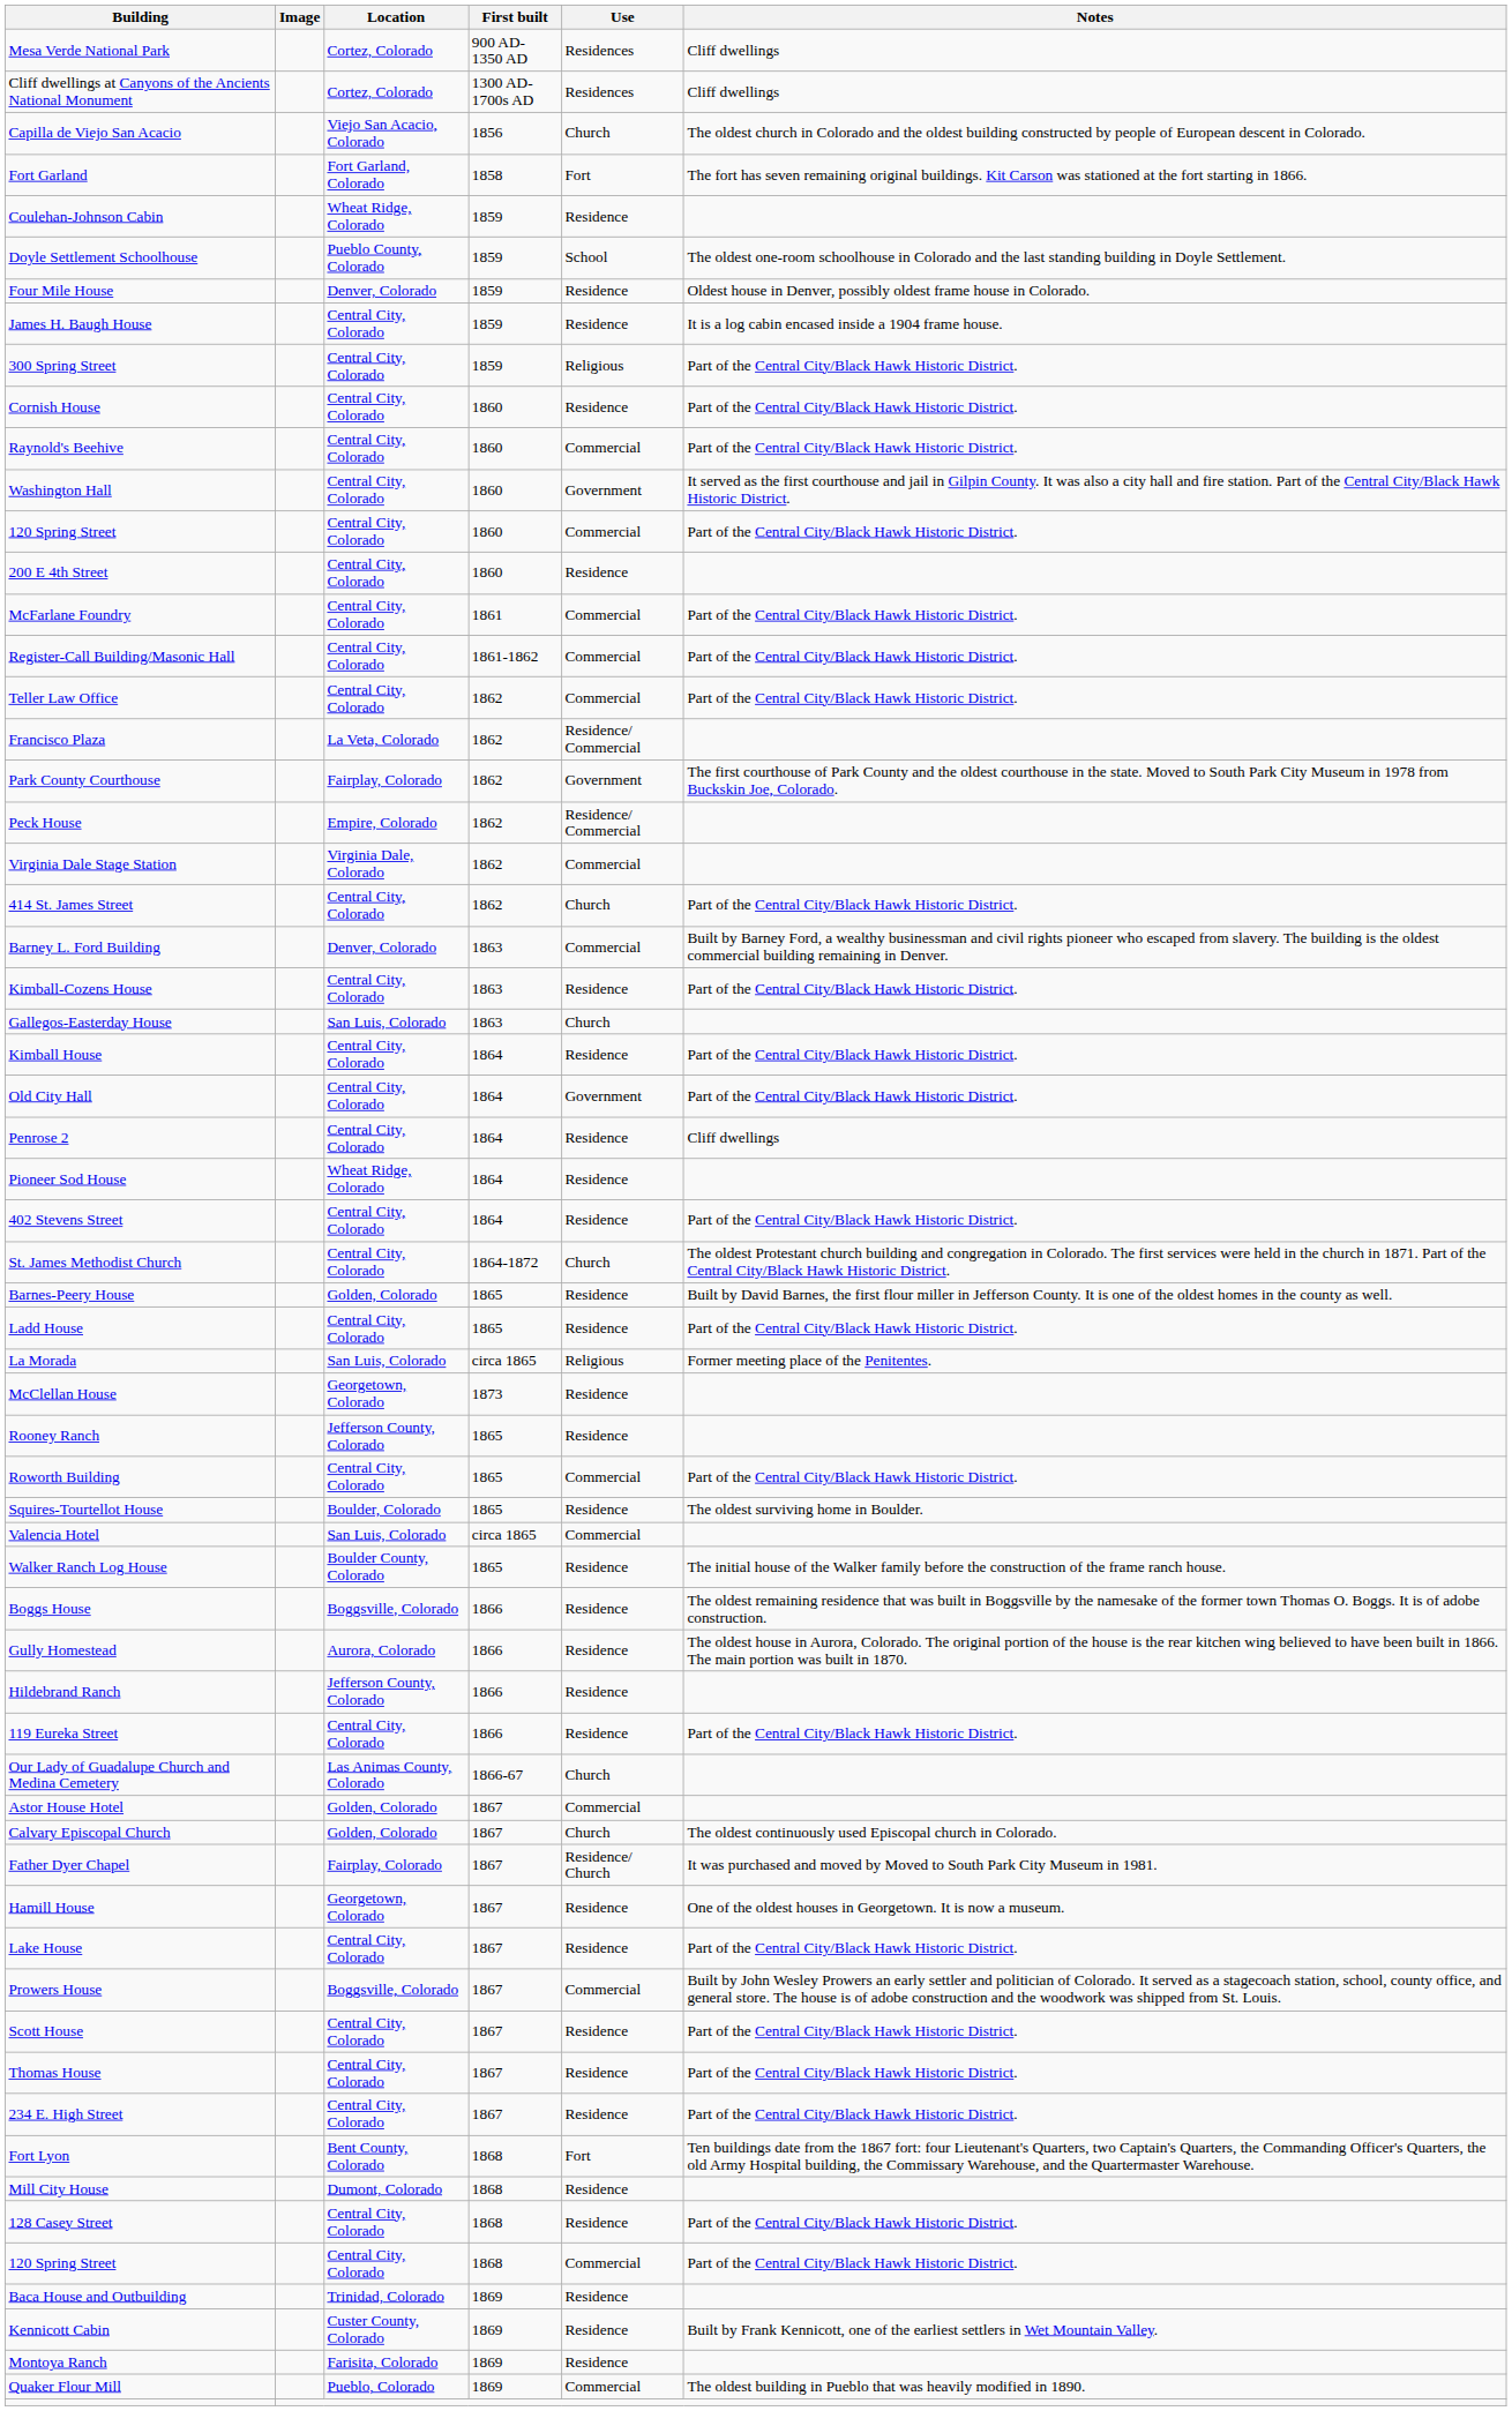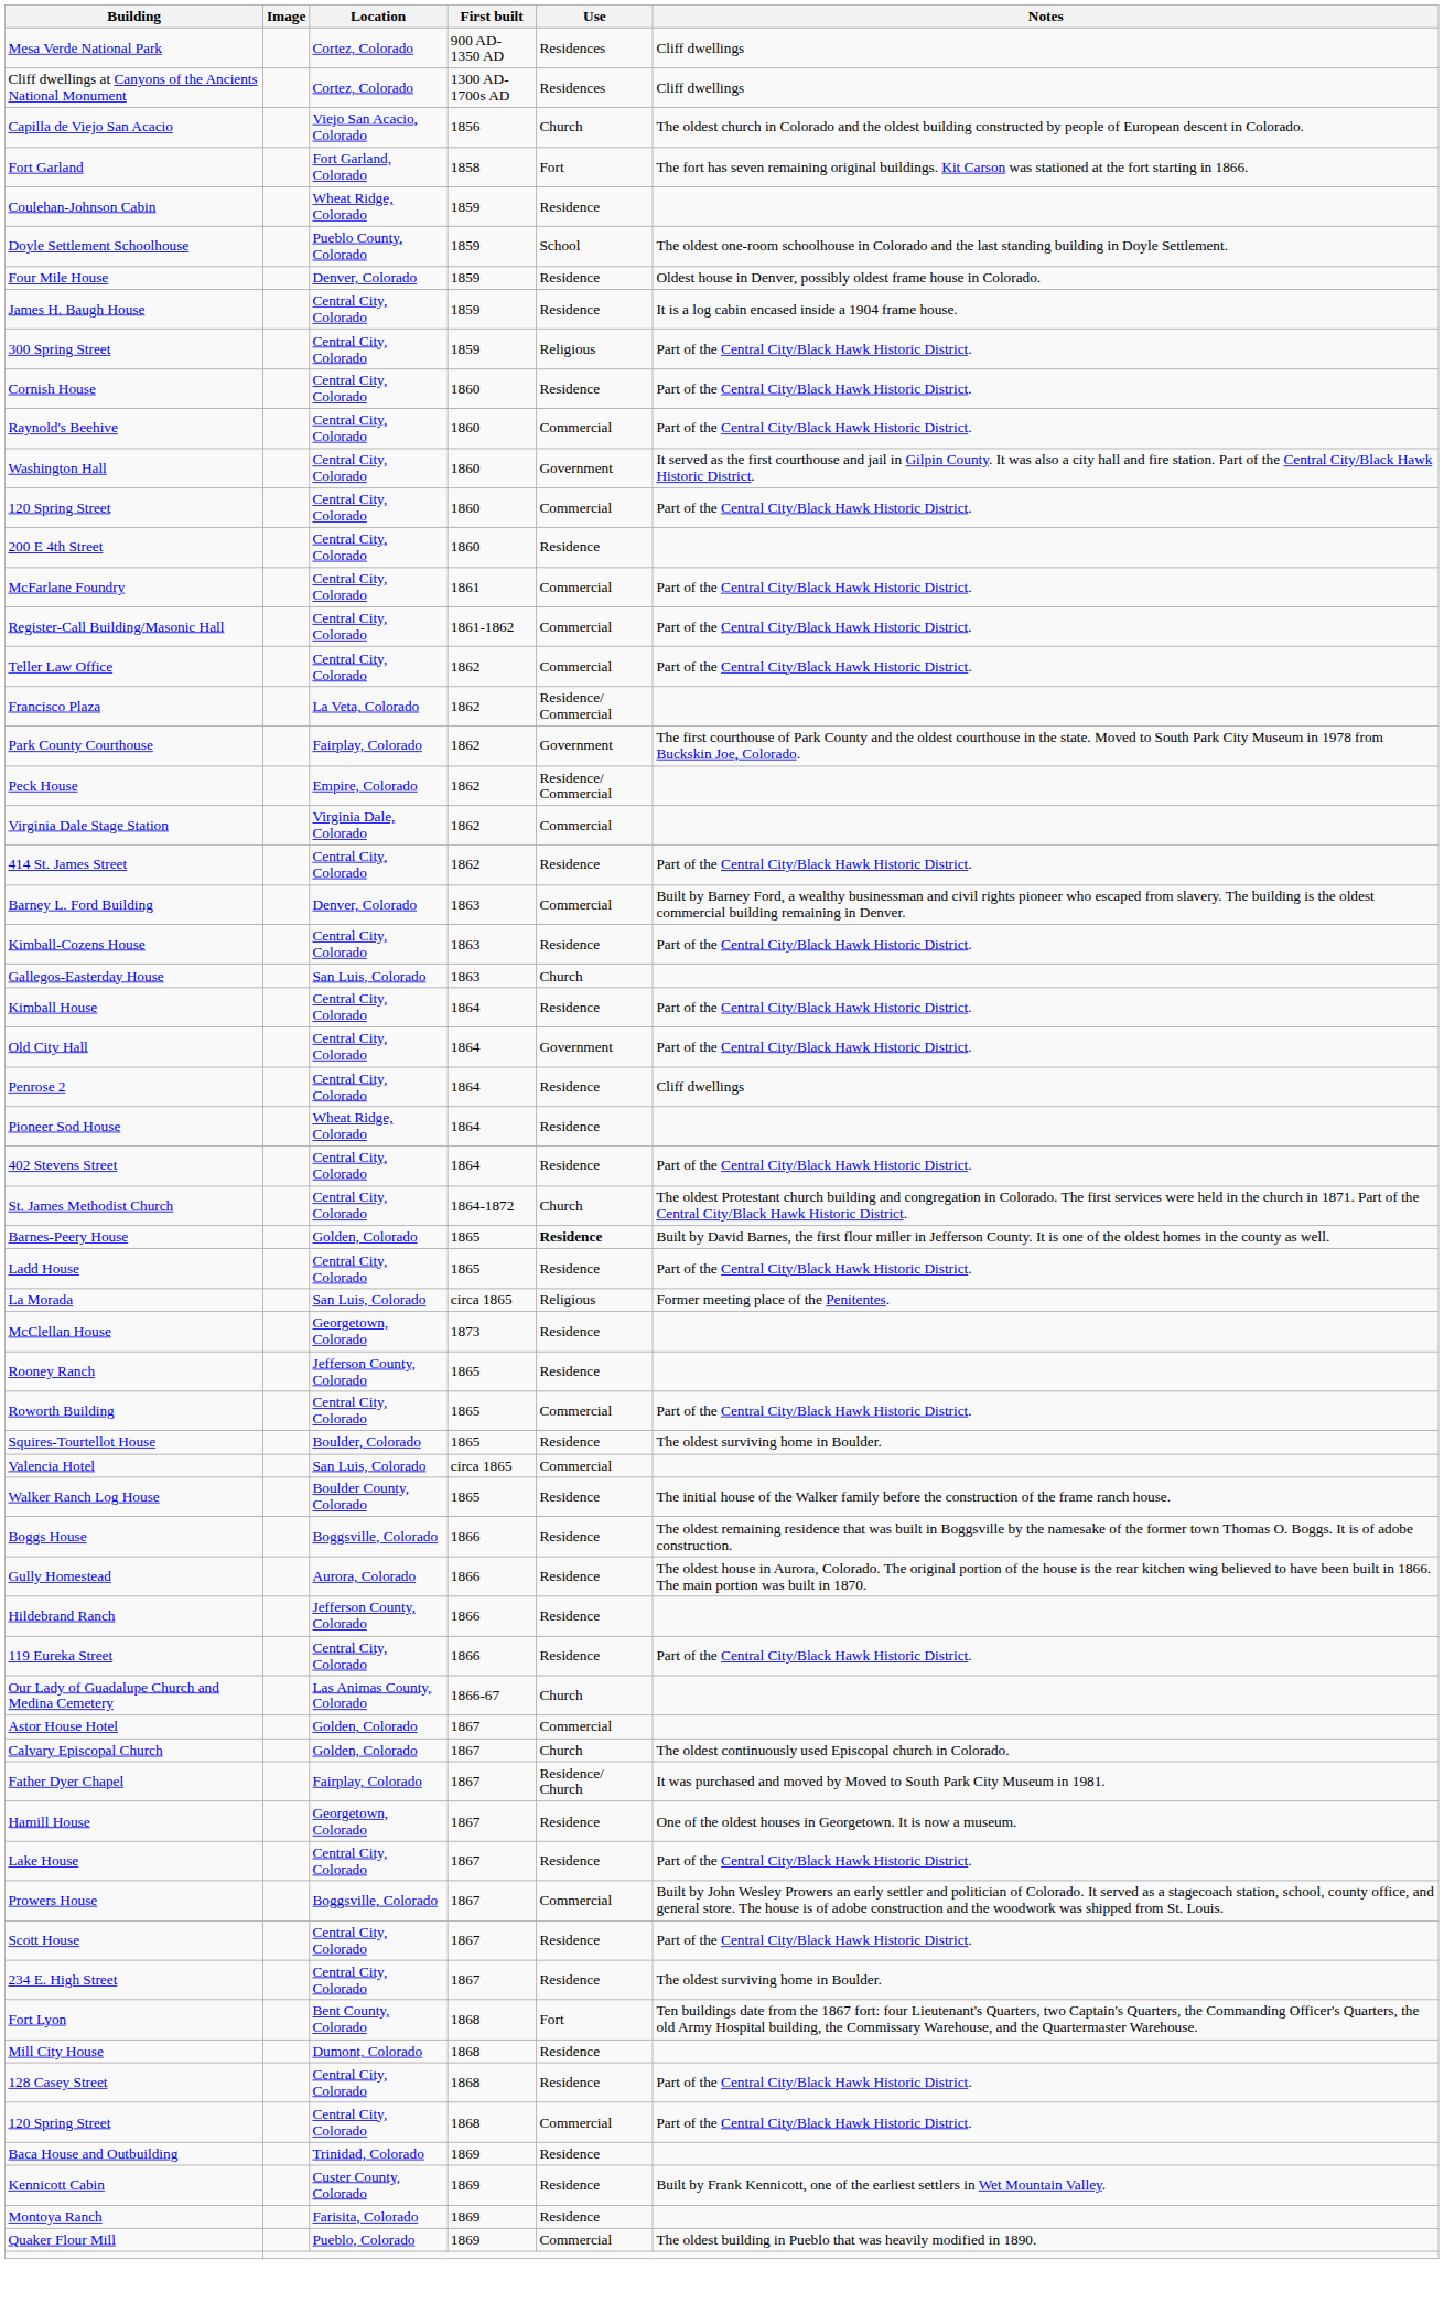414 St. James Street | Use: Church -> Residence
Barnes-Peery House | Use: normal -> bold
- row: Thomas House | Central City, Colorado | 1867 | Residence | Part of the Central City/Black Hawk Historic District.
234 E. High Street | Notes: Part of the Central City/Black Hawk Historic District. -> The oldest surviving home in Boulder.
